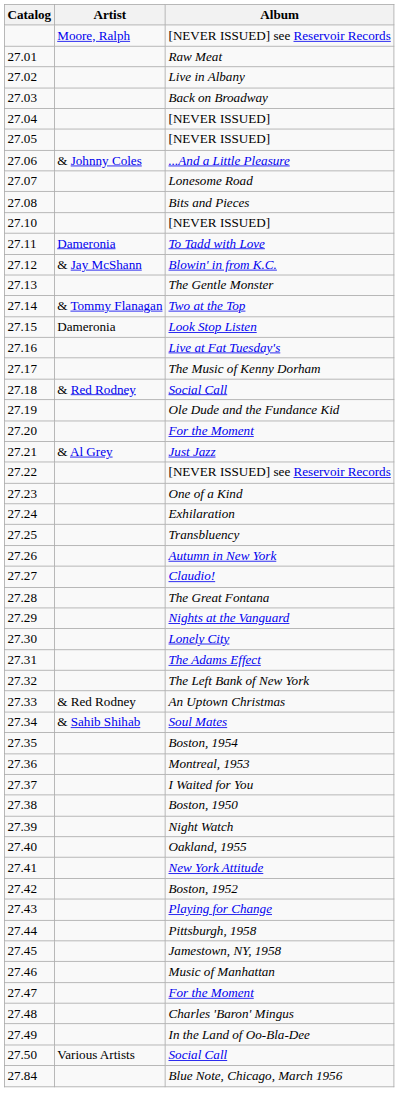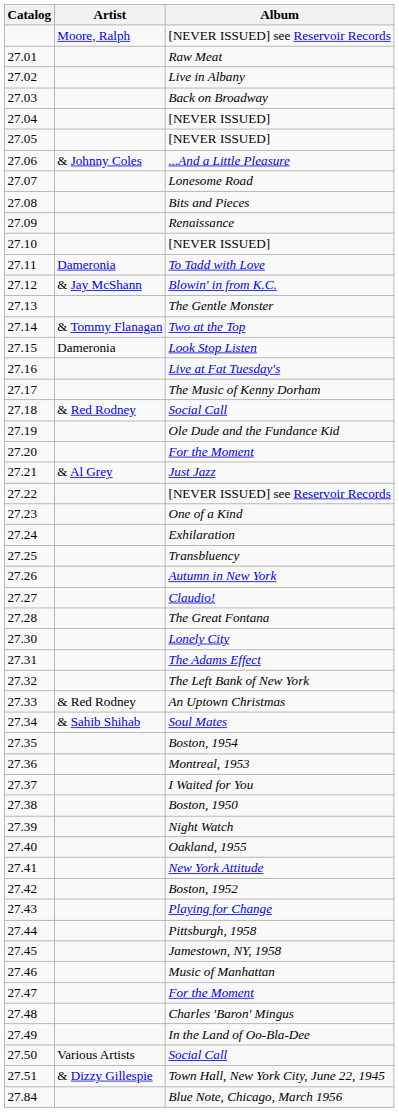+ row: 27.09 | Renaissance
- row: 27.29 | Nights at the Vanguard
+ row: 27.51 | & Dizzy Gillespie | Town Hall, New York City, June 22, 1945
